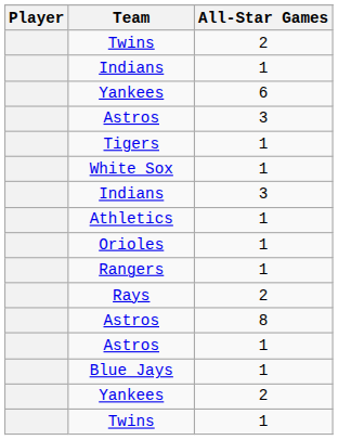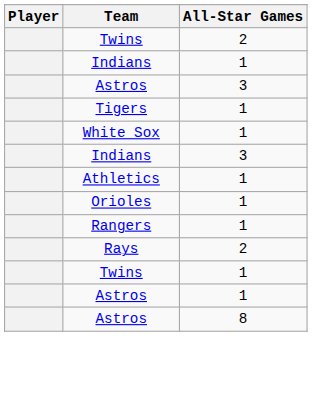- row: Yankees | 6
rows swapped: Twins / 1 <-> Astros / 8
- row: Blue Jays | 1
- row: Yankees | 2
